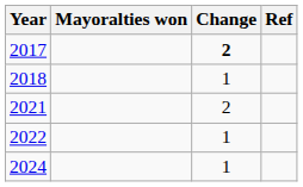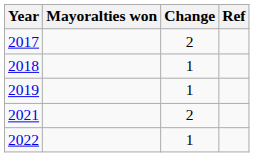2017 | Change: bold -> normal
+ row: 2019 | 1
- row: 2024 | 1
